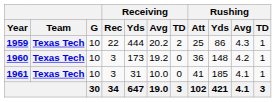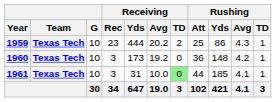1959 | Receiving / Rec: 22 -> 23
1961 | Receiving / TD: no background -> lightgreen background
1961 | Rushing / Att: 41 -> 44
